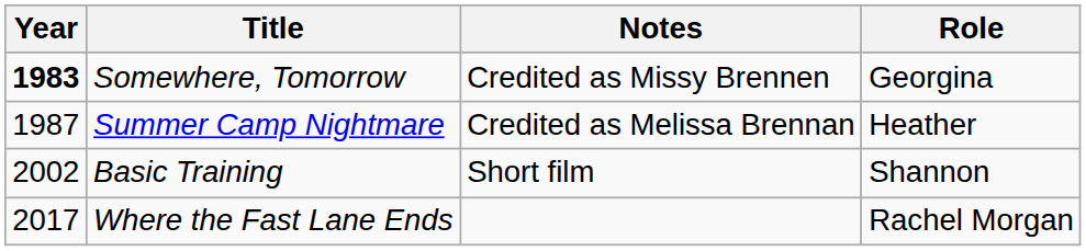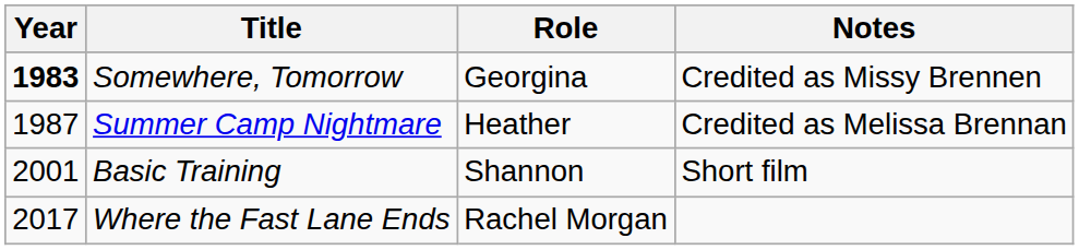columns swapped: Role <-> Notes
Basic Training | Year: 2002 -> 2001
